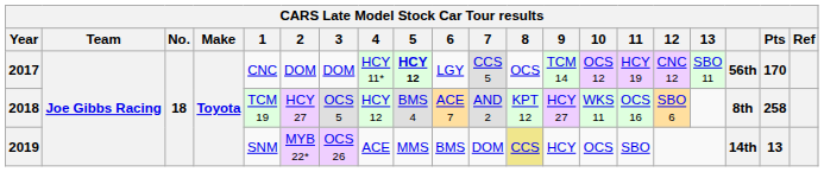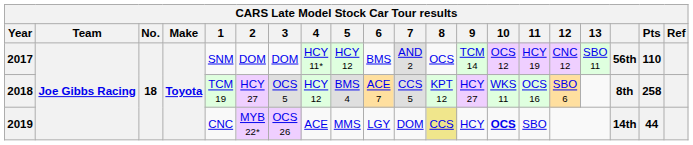2017 | 1: CNC -> SNM
2017 | 5: bold -> normal
2017 | 6: LGY -> BMS
2017 | 7: CCS 5 -> AND 2
2017 | Pts: 170 -> 110
2018 | 7: AND 2 -> CCS 5
2019 | 1: SNM -> CNC
2019 | 6: BMS -> LGY
2019 | 10: normal -> bold
2019 | Pts: 13 -> 44
